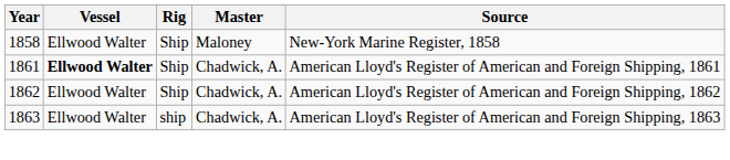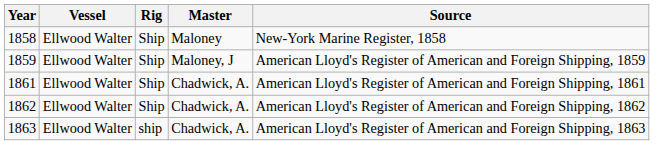+ row: 1859 | Ellwood Walter | Ship | Maloney, J | American Lloyd's Register of American and Foreign Shipping, 1859
1861 | Vessel: bold -> normal
